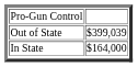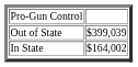In State | column 2: $164,000 -> $164,002
